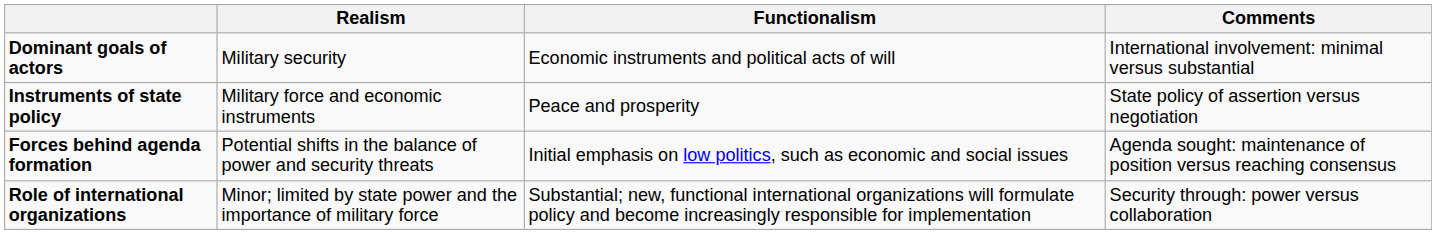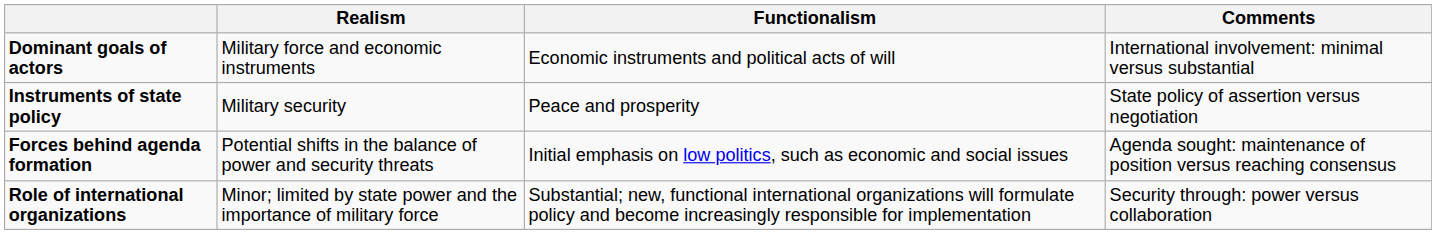Dominant goals of actors | Realism: Military security -> Military force and economic instruments
Instruments of state policy | Realism: Military force and economic instruments -> Military security
